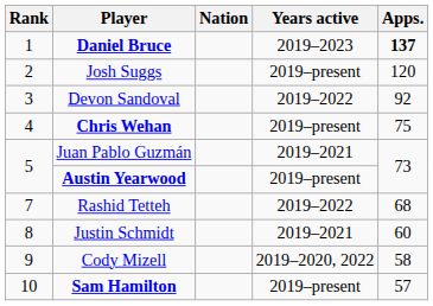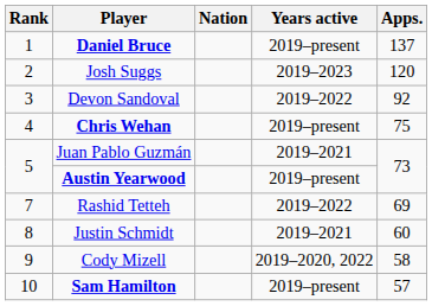Daniel Bruce | Years active: 2019–2023 -> 2019–present
Daniel Bruce | Apps.: bold -> normal
Josh Suggs | Years active: 2019–present -> 2019–2023
Rashid Tetteh | Apps.: 68 -> 69
